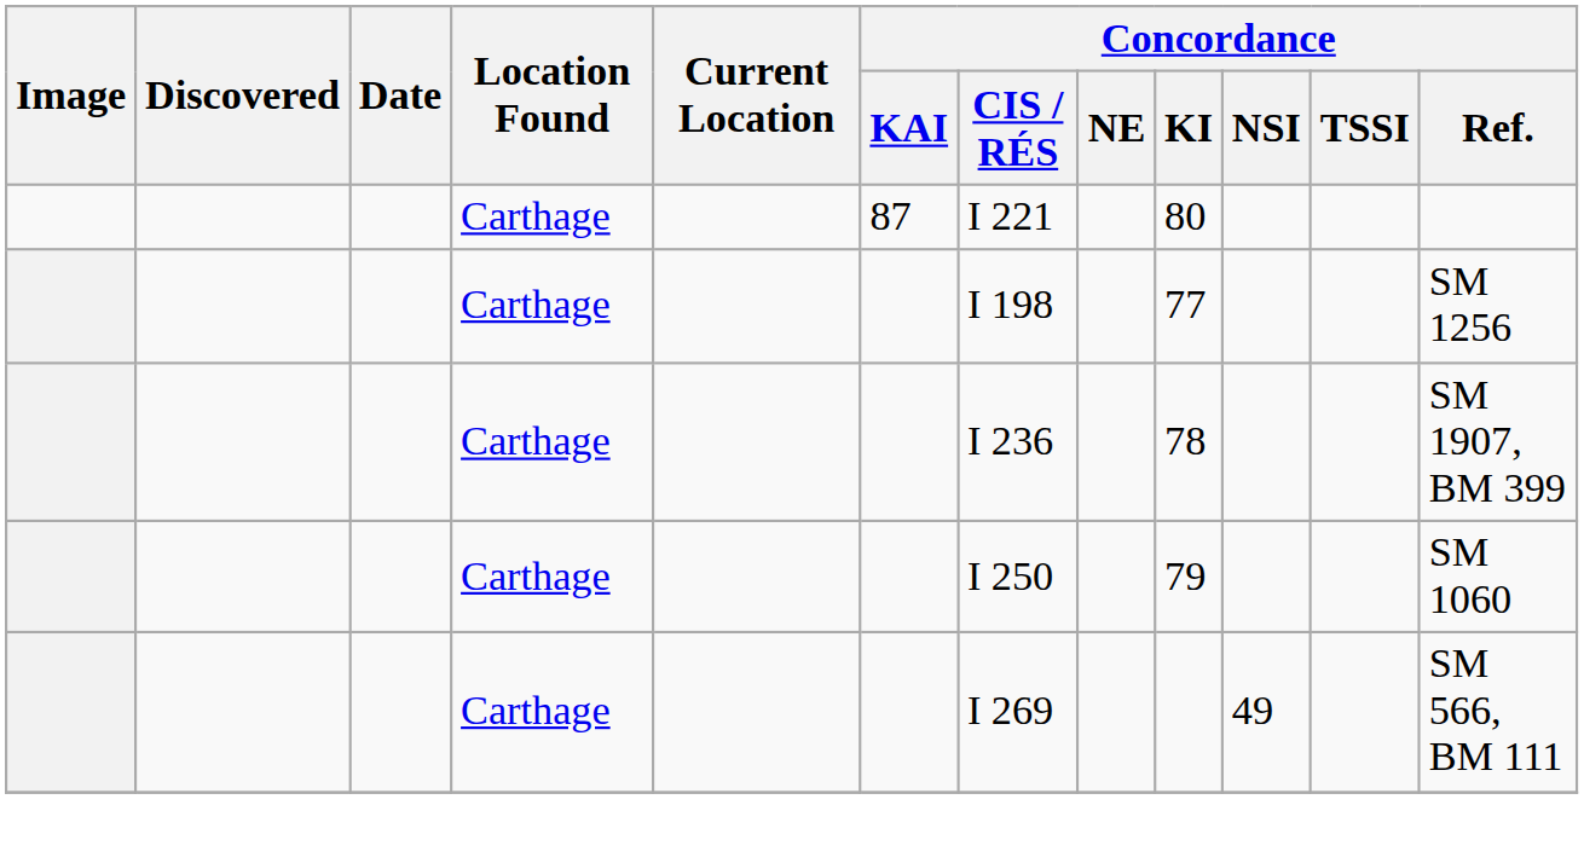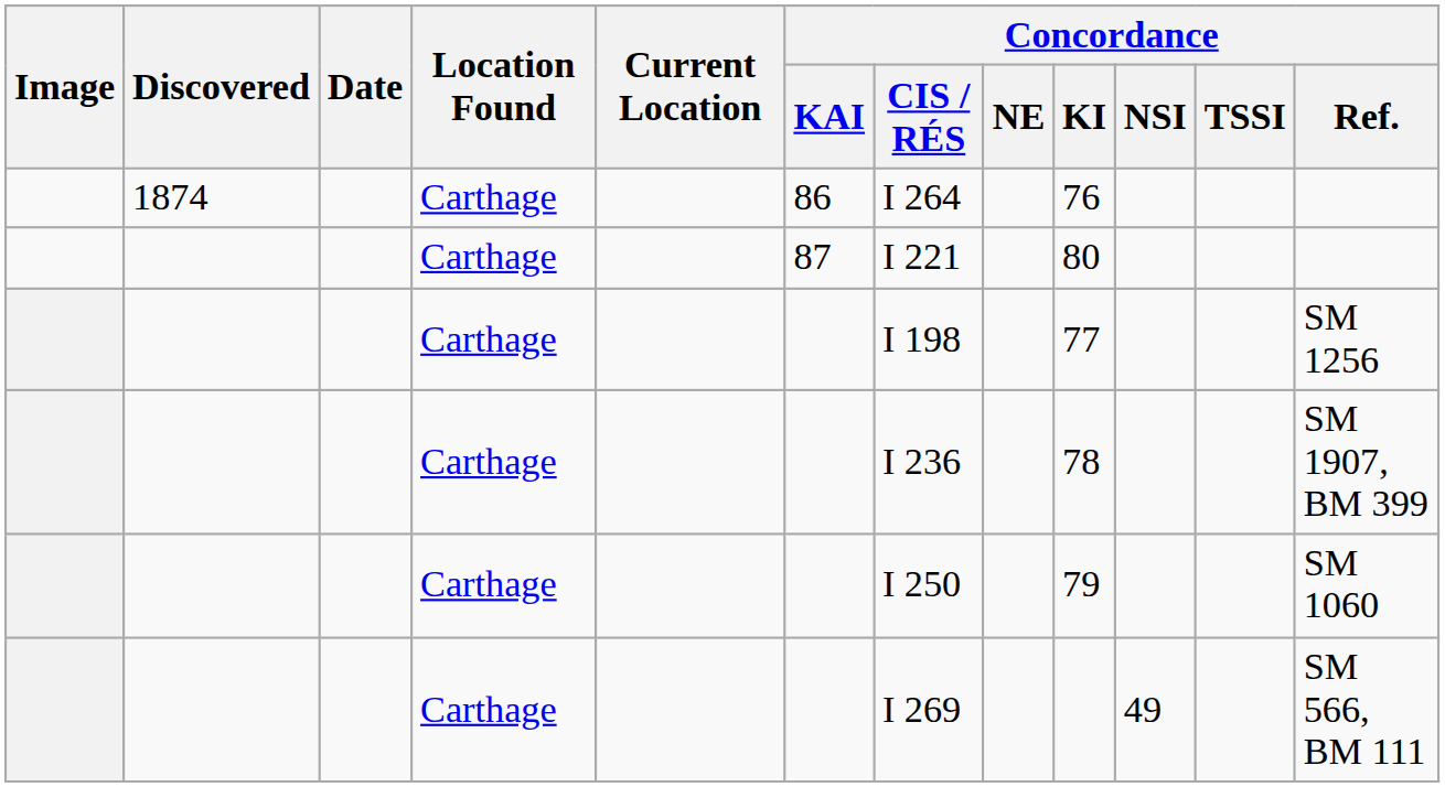+ row: 1874 | Carthage | 86 | I 264 | 76
